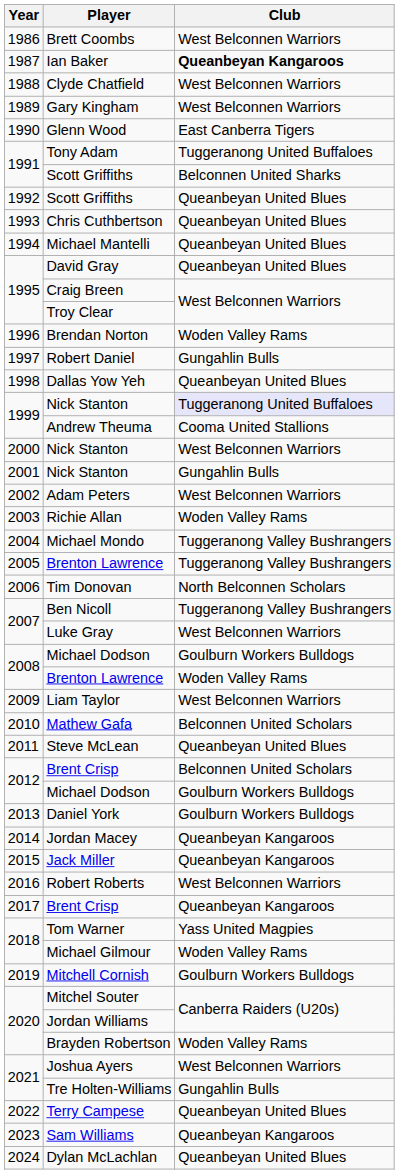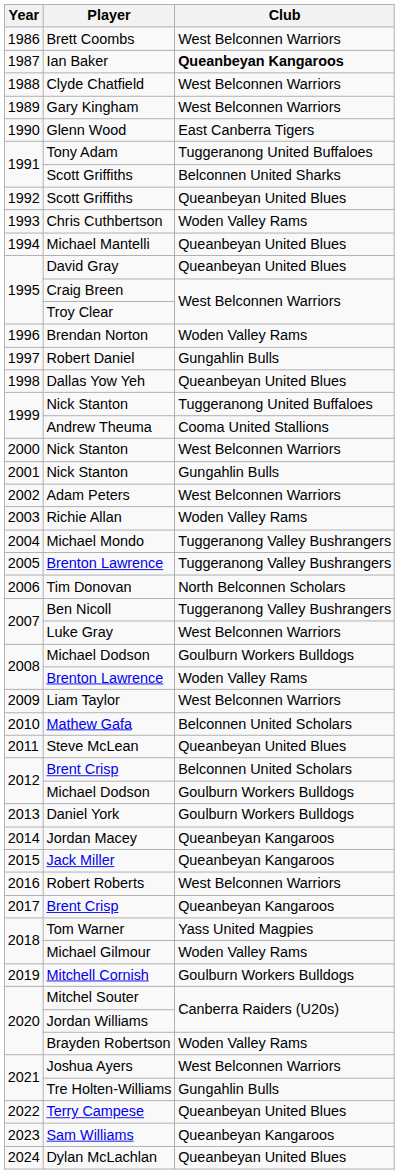Chris Cuthbertson | Club: Queanbeyan United Blues -> Woden Valley Rams
1999 / Nick Stanton | Club: lavender background -> no background
